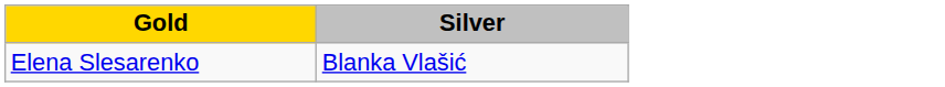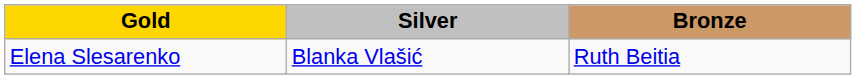+ column: Bronze | Ruth Beitia
